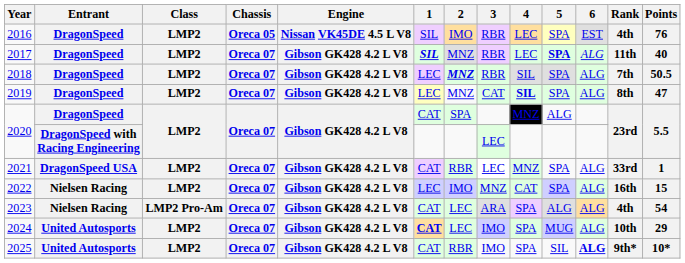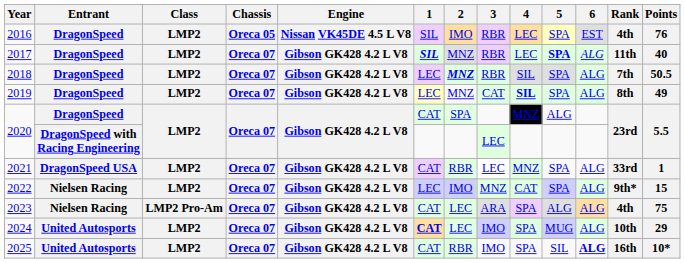2019 | Points: 47 -> 49
2022 | Rank: 16th -> 9th*
2023 | Points: 54 -> 75
2025 | Rank: 9th* -> 16th
